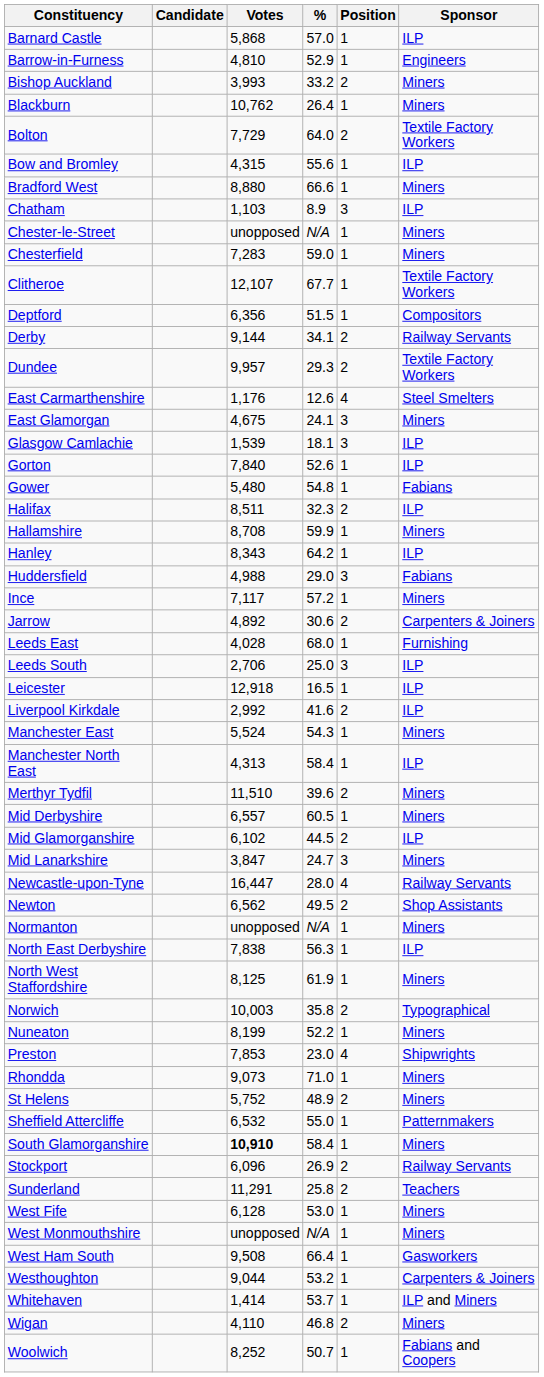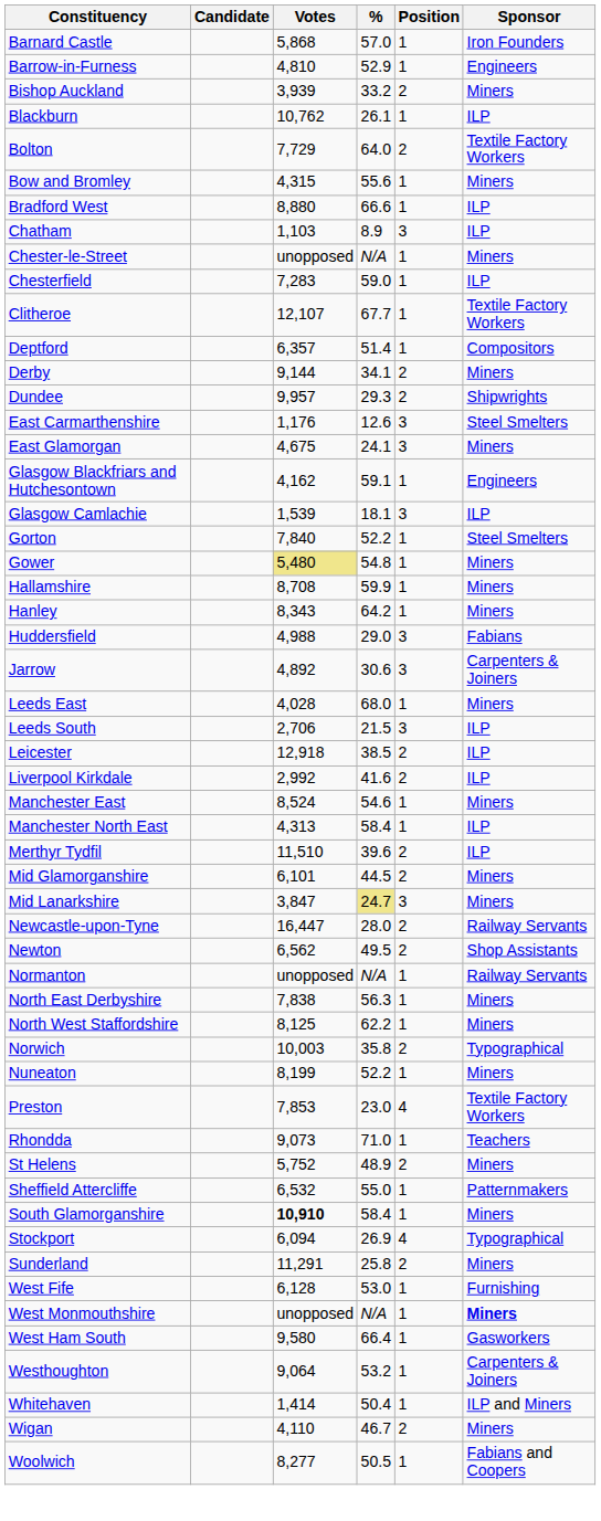Barnard Castle | Sponsor: ILP -> Iron Founders
Bishop Auckland | Votes: 3,993 -> 3,939
Blackburn | %: 26.4 -> 26.1
Blackburn | Sponsor: Miners -> ILP
Bow and Bromley | Sponsor: ILP -> Miners
Bradford West | Sponsor: Miners -> ILP
Chesterfield | Sponsor: Miners -> ILP
Deptford | Votes: 6,356 -> 6,357
Deptford | %: 51.5 -> 51.4
Derby | Sponsor: Railway Servants -> Miners
Dundee | Sponsor: Textile Factory Workers -> Shipwrights
East Carmarthenshire | Position: 4 -> 3
+ row: Glasgow Blackfriars and Hutchesontown | 4,162 | 59.1 | 1 | Engineers
Gorton | %: 52.6 -> 52.2
Gorton | Sponsor: ILP -> Steel Smelters
Gower | Votes: no background -> khaki background
Gower | Sponsor: Fabians -> Miners
- row: Halifax | 8,511 | 32.3 | 2 | ILP
Hanley | Sponsor: ILP -> Miners
- row: Ince | 7,117 | 57.2 | 1 | Miners
Jarrow | Position: 2 -> 3
Leeds East | Sponsor: Furnishing -> Miners
Leeds South | %: 25.0 -> 21.5
Leicester | %: 16.5 -> 38.5
Leicester | Position: 1 -> 2
Manchester East | Votes: 5,524 -> 8,524
Manchester East | %: 54.3 -> 54.6
Merthyr Tydfil | Sponsor: Miners -> ILP
- row: Mid Derbyshire | 6,557 | 60.5 | 1 | Miners
Mid Glamorganshire | Votes: 6,102 -> 6,101
Mid Glamorganshire | Sponsor: ILP -> Miners
Mid Lanarkshire | %: no background -> khaki background
Newcastle-upon-Tyne | Position: 4 -> 2
Normanton | Sponsor: Miners -> Railway Servants
North East Derbyshire | Sponsor: ILP -> Miners
North West Staffordshire | %: 61.9 -> 62.2
Preston | Sponsor: Shipwrights -> Textile Factory Workers
Rhondda | Sponsor: Miners -> Teachers
Stockport | Votes: 6,096 -> 6,094
Stockport | Position: 2 -> 4
Stockport | Sponsor: Railway Servants -> Typographical
Sunderland | Sponsor: Teachers -> Miners
West Fife | Sponsor: Miners -> Furnishing
West Monmouthshire | Sponsor: normal -> bold
West Ham South | Votes: 9,508 -> 9,580
Westhoughton | Votes: 9,044 -> 9,064
Whitehaven | %: 53.7 -> 50.4
Wigan | %: 46.8 -> 46.7
Woolwich | Votes: 8,252 -> 8,277
Woolwich | %: 50.7 -> 50.5
